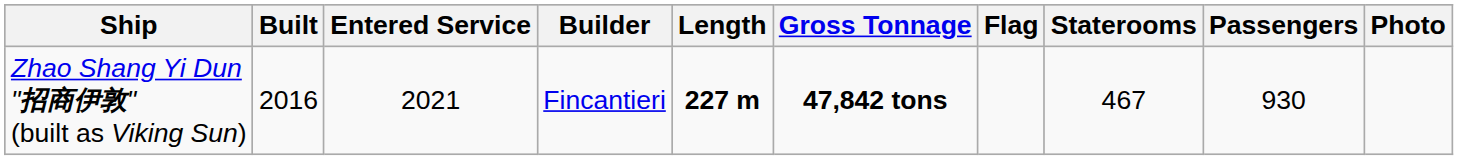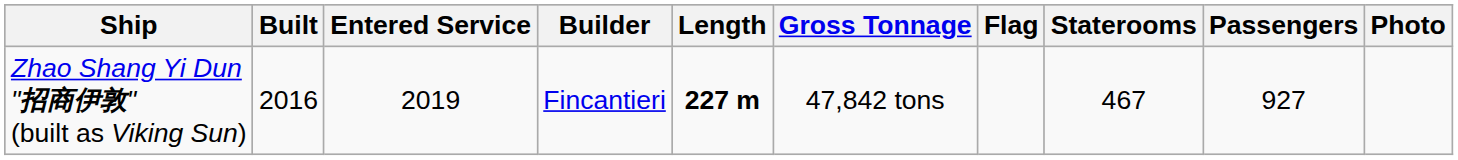Zhao Shang Yi Dun "招商伊敦" (built as Viking Sun) | Entered Service: 2021 -> 2019
Zhao Shang Yi Dun "招商伊敦" (built as Viking Sun) | Gross Tonnage: bold -> normal
Zhao Shang Yi Dun "招商伊敦" (built as Viking Sun) | Passengers: 930 -> 927
